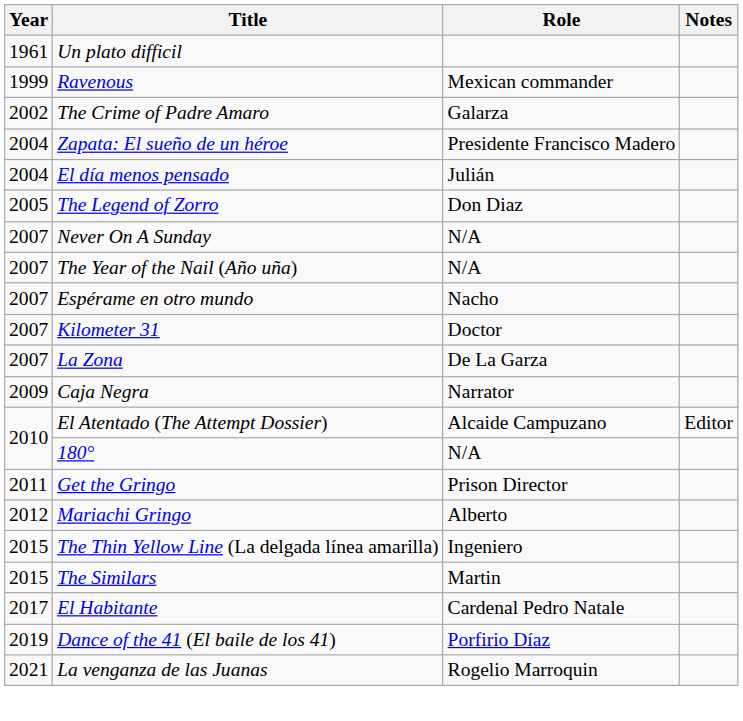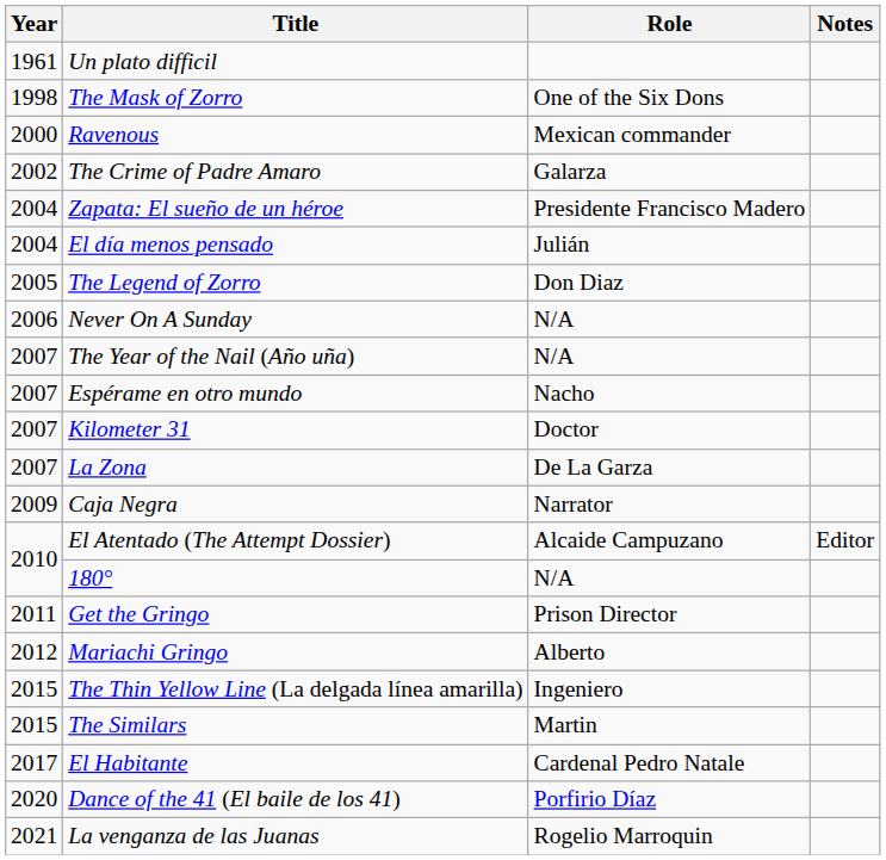+ row: 1998 | The Mask of Zorro | One of the Six Dons
Ravenous | Year: 1999 -> 2000
Never On A Sunday | Year: 2007 -> 2006
Dance of the 41 (El baile de los 41) | Year: 2019 -> 2020
